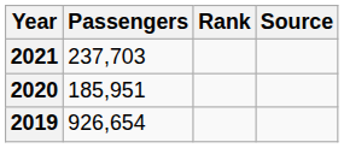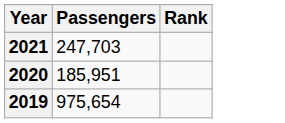- column: Source
2021 | Passengers: 237,703 -> 247,703
2019 | Passengers: 926,654 -> 975,654
